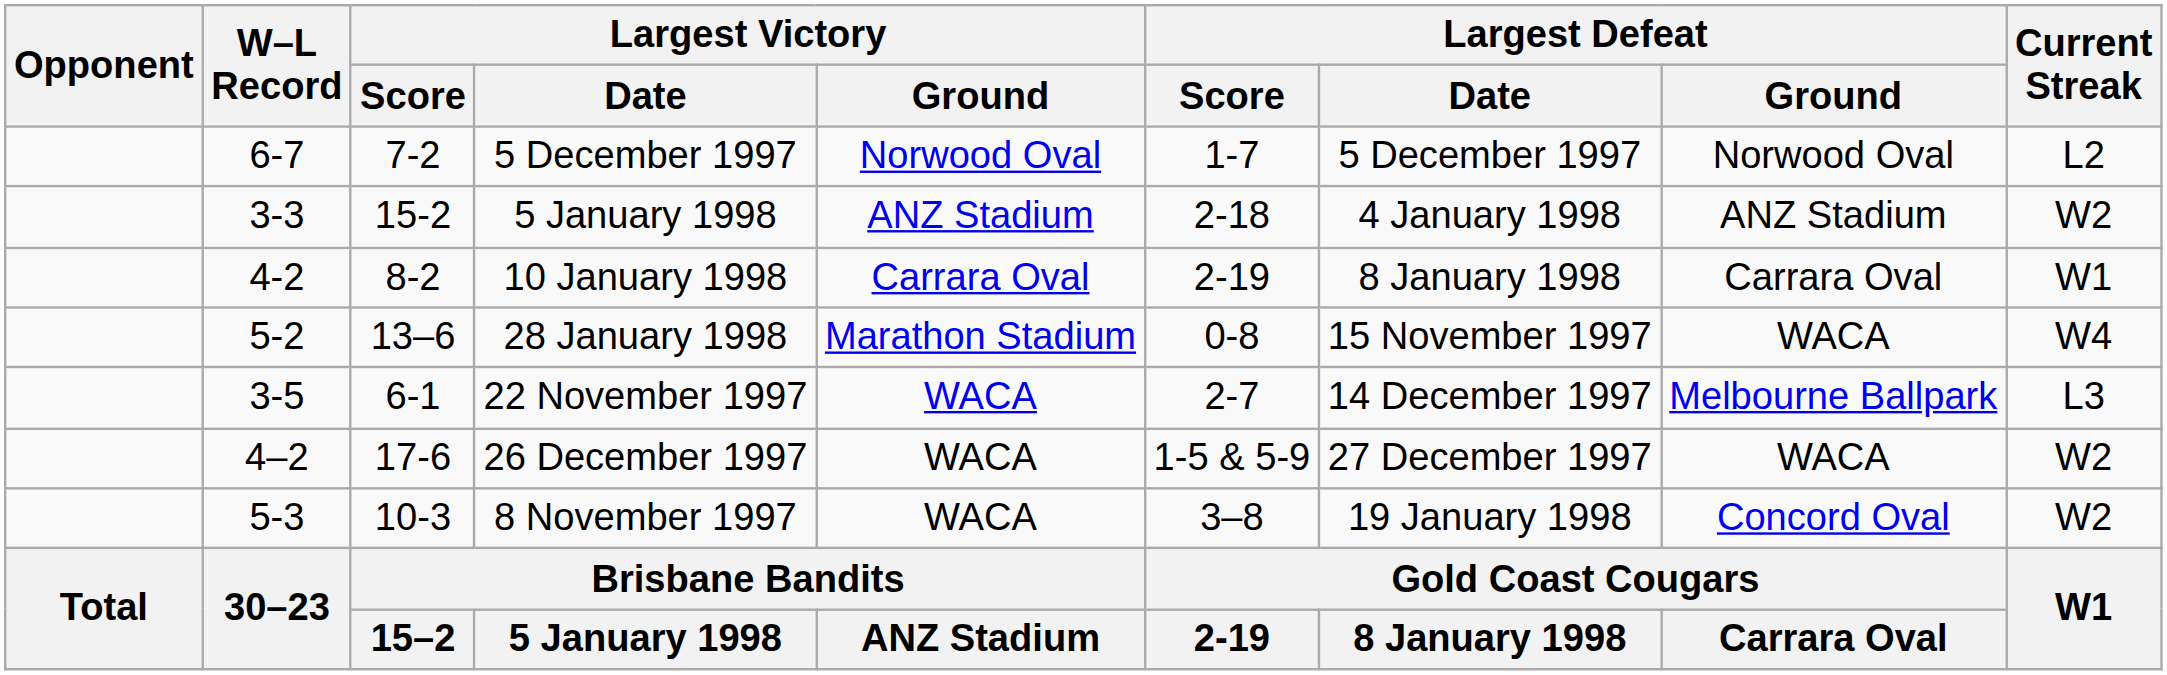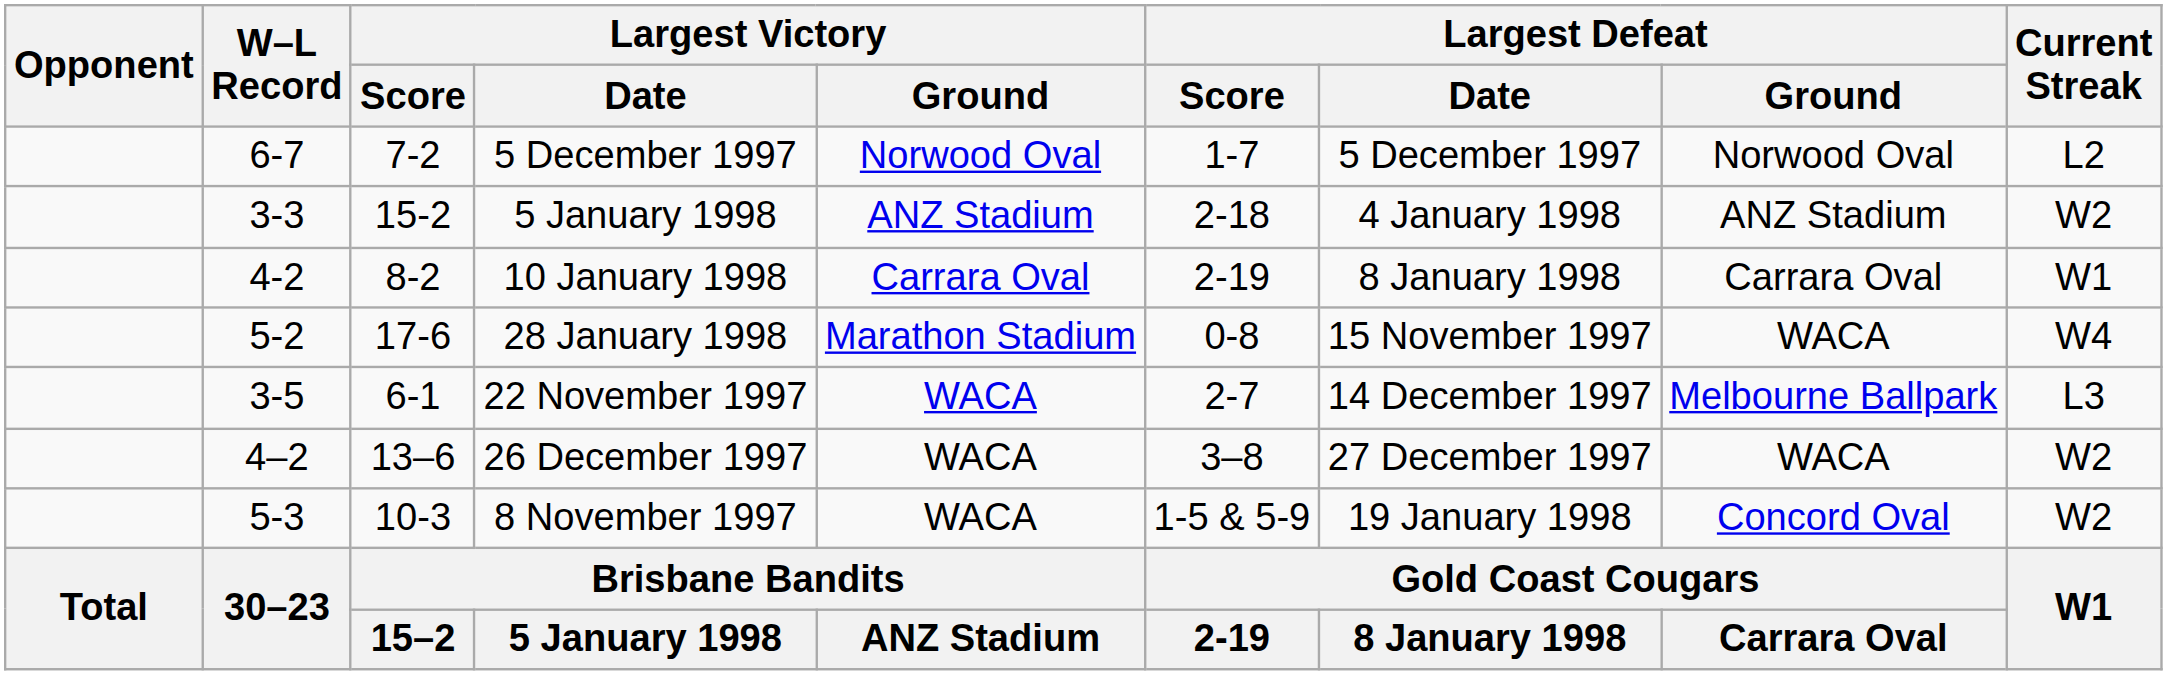28 January 1998 | Largest Victory / Score: 13–6 -> 17-6
26 December 1997 | Largest Victory / Score: 17-6 -> 13–6
26 December 1997 | Largest Defeat / Score: 1-5 & 5-9 -> 3–8
8 November 1997 | Largest Defeat / Score: 3–8 -> 1-5 & 5-9
